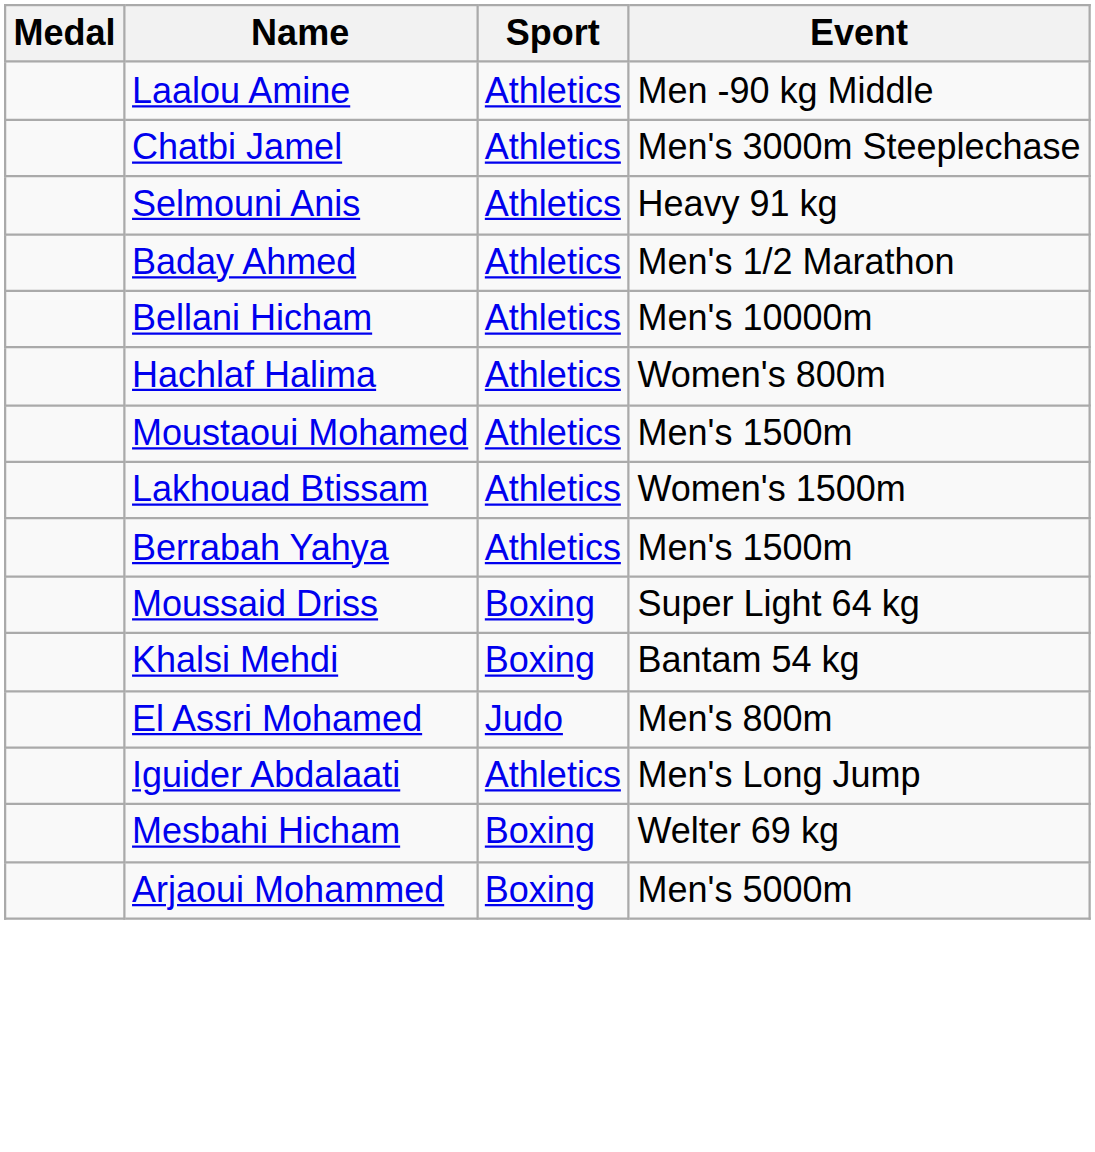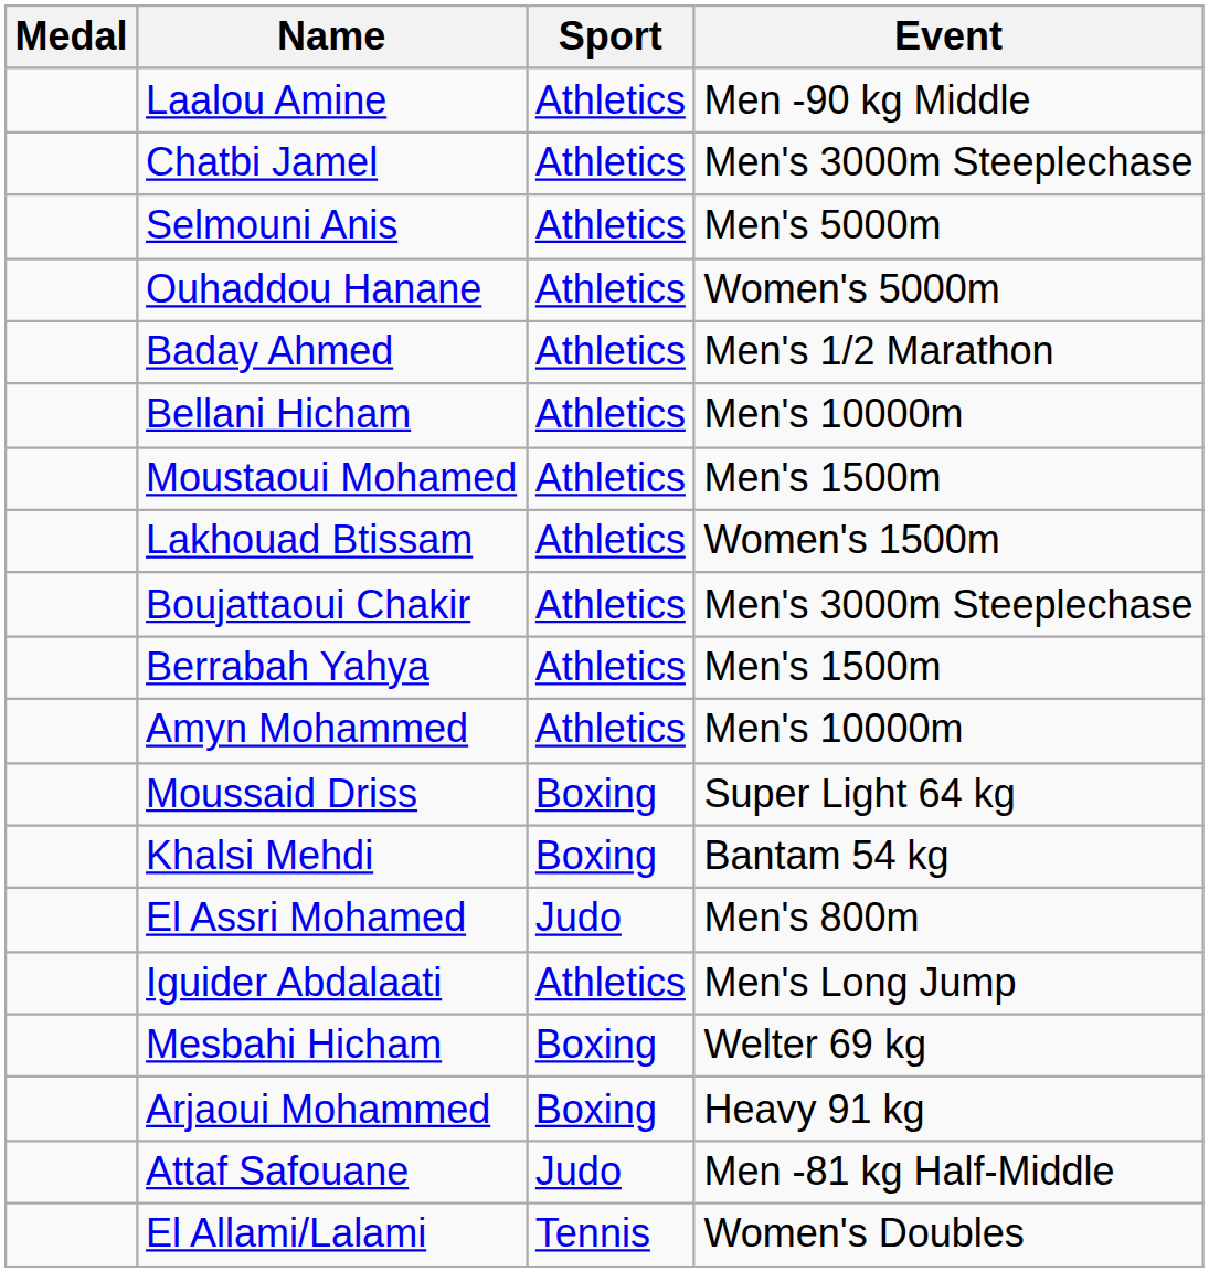Selmouni Anis | Event: Heavy 91 kg -> Men's 5000m
+ row: Ouhaddou Hanane | Athletics | Women's 5000m
- row: Hachlaf Halima | Athletics | Women's 800m
+ row: Boujattaoui Chakir | Athletics | Men's 3000m Steeplechase
+ row: Amyn Mohammed | Athletics | Men's 10000m
Arjaoui Mohammed | Event: Men's 5000m -> Heavy 91 kg
+ row: Attaf Safouane | Judo | Men -81 kg Half-Middle
+ row: El Allami/Lalami | Tennis | Women's Doubles
